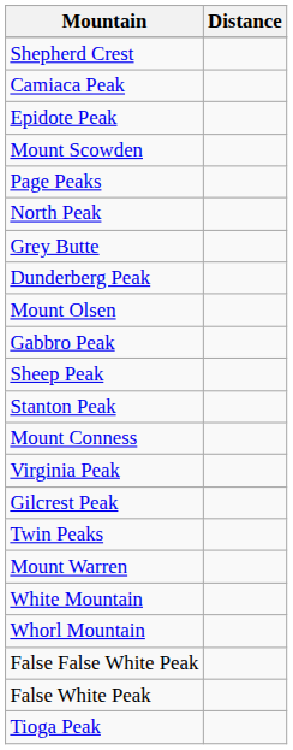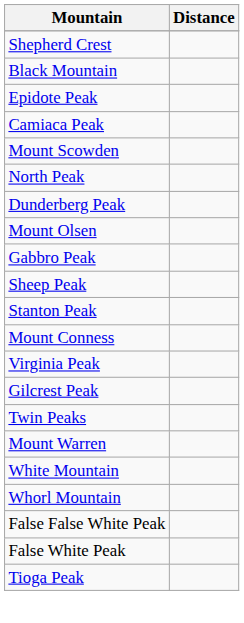+ row: Black Mountain
rows swapped: Epidote Peak <-> Camiaca Peak
- row: Page Peaks
- row: Grey Butte
